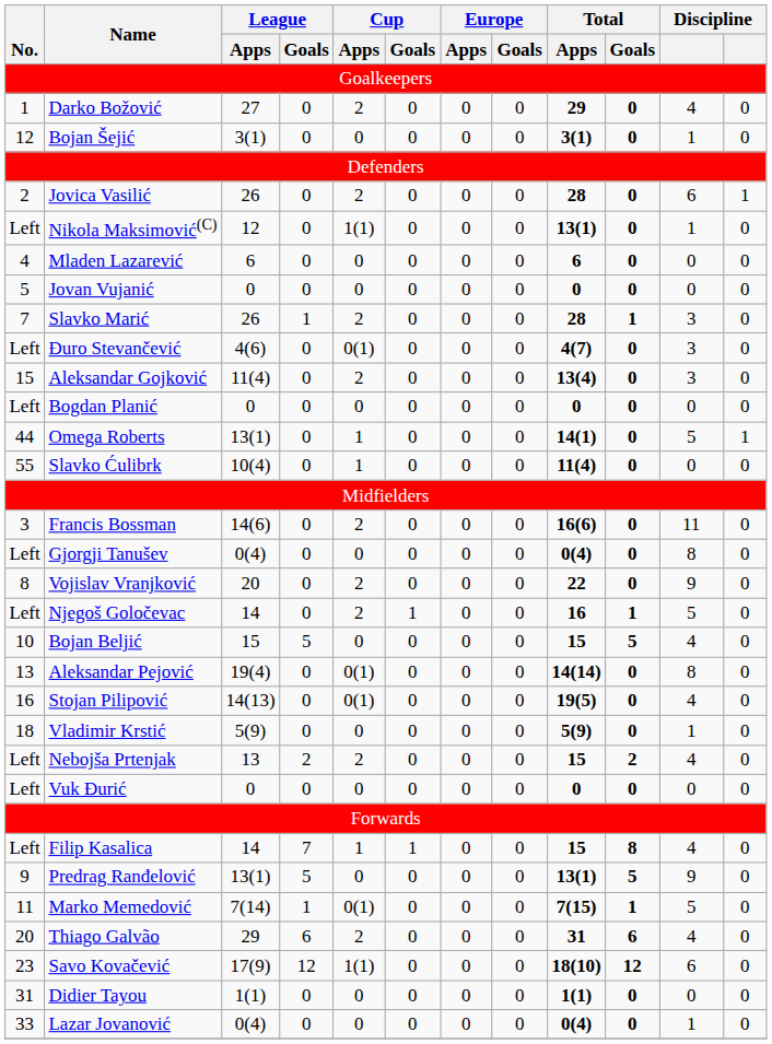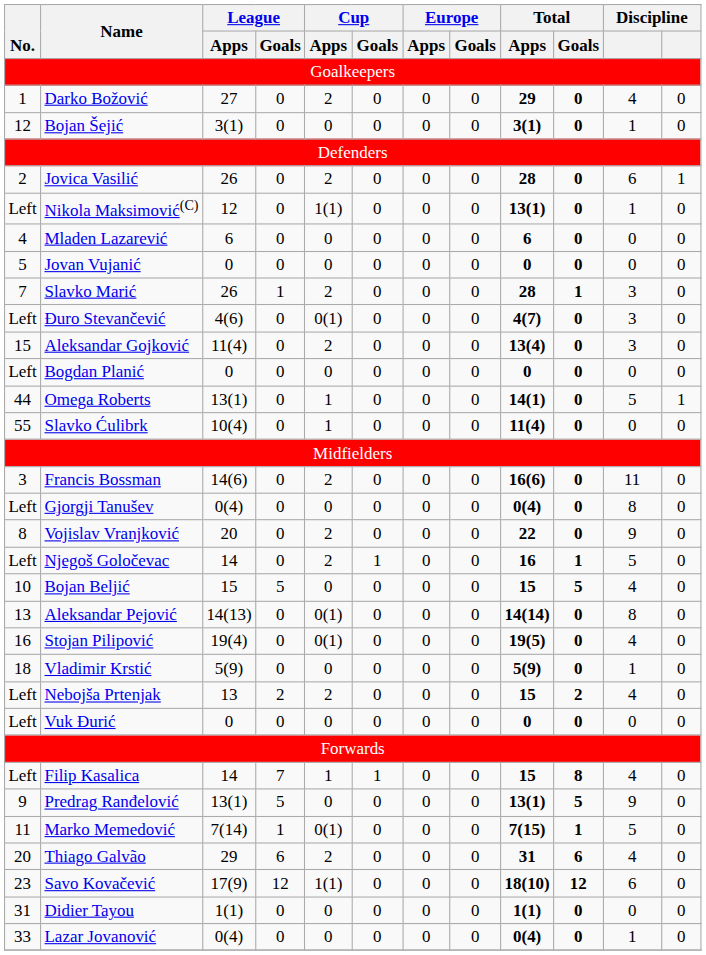Aleksandar Pejović | League / Apps: 19(4) -> 14(13)
Stojan Pilipović | League / Apps: 14(13) -> 19(4)
